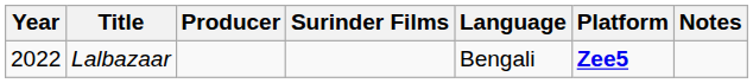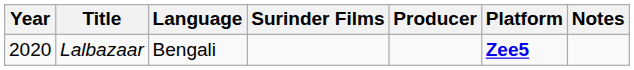columns swapped: Producer <-> Language
Lalbazaar | Year: 2022 -> 2020
